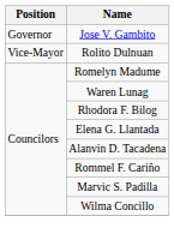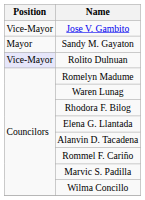Jose V. Gambito | Position: Governor -> Vice-Mayor
+ row: Mayor | Sandy M. Gayaton
Rolito Dulnuan | Position: no background -> lavender background
